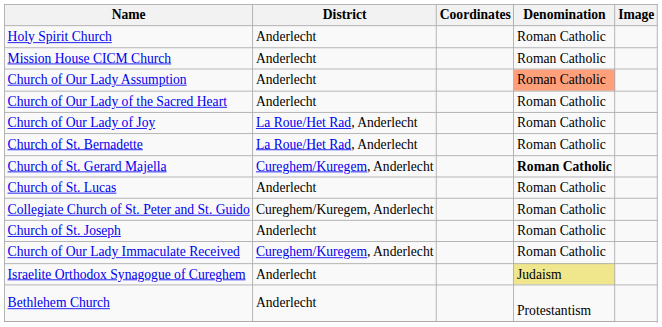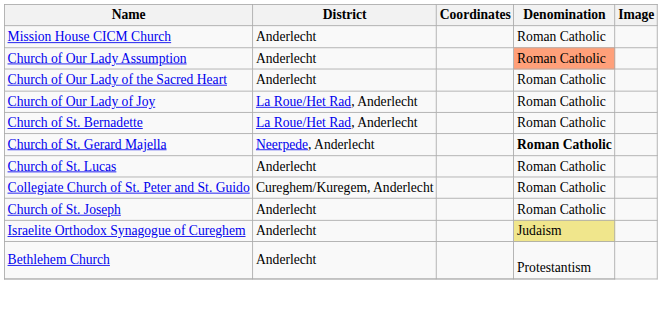- row: Holy Spirit Church | Anderlecht | Roman Catholic
Church of St. Gerard Majella | District: Cureghem/Kuregem, Anderlecht -> Neerpede, Anderlecht
- row: Church of Our Lady Immaculate Received | Cureghem/Kuregem, Anderlecht | Roman Catholic
